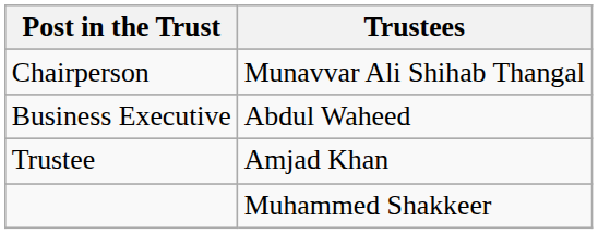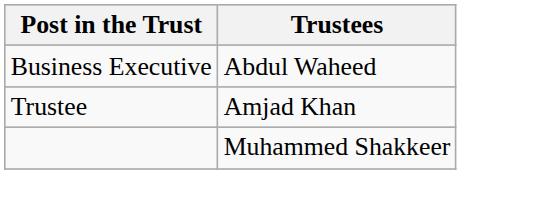- row: Chairperson | Munavvar Ali Shihab Thangal
